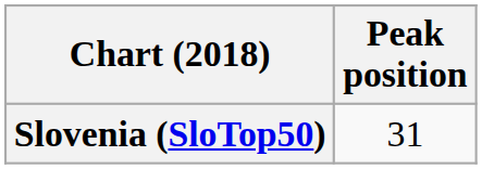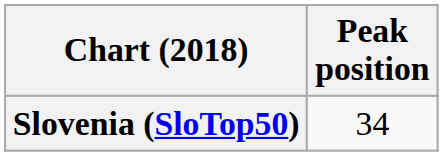Slovenia (SloTop50) | Peak position: 31 -> 34
